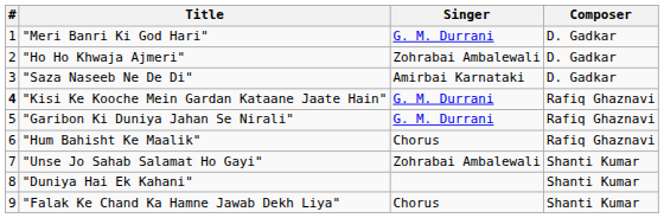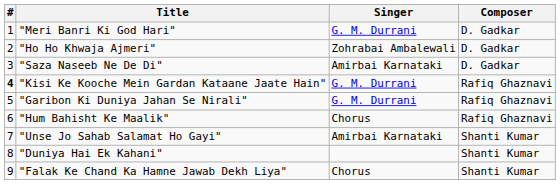"Unse Jo Sahab Salamat Ho Gayi" | Singer: Zohrabai Ambalewali -> Amirbai Karnataki
